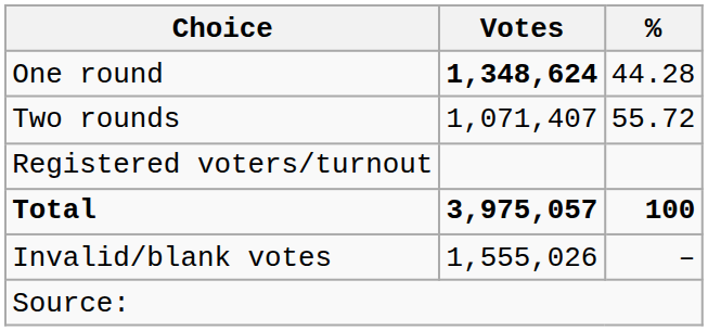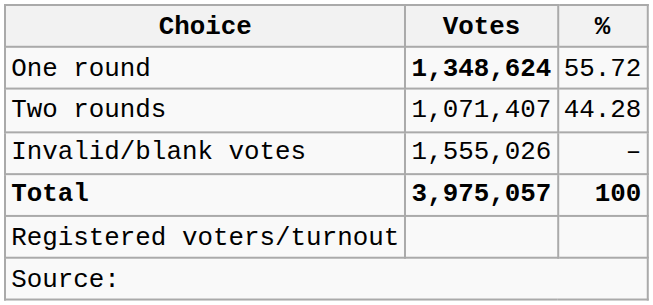One round | %: 44.28 -> 55.72
Two rounds | %: 55.72 -> 44.28
rows swapped: Invalid/blank votes <-> Registered voters/turnout
